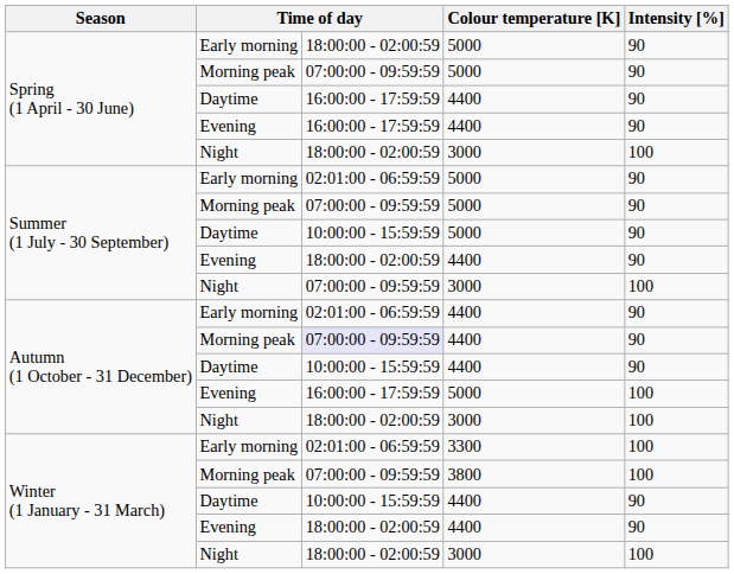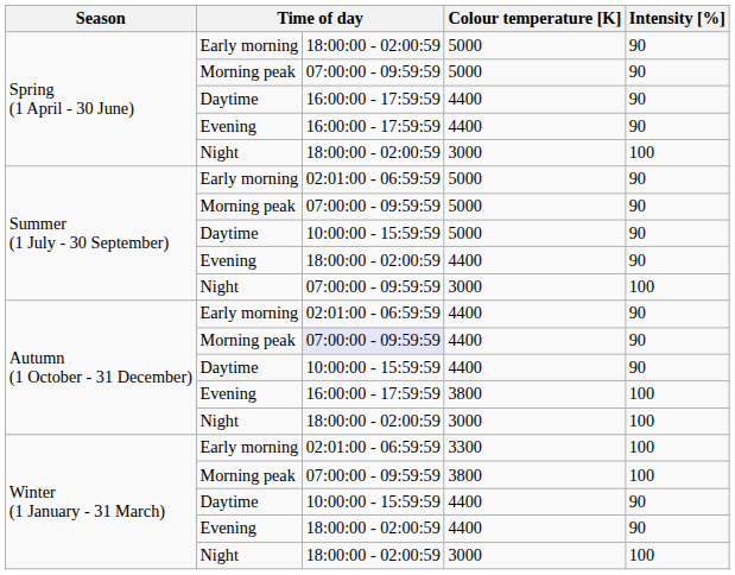Autumn (1 October - 31 December) / Evening | Colour temperature [K]: 5000 -> 3800
